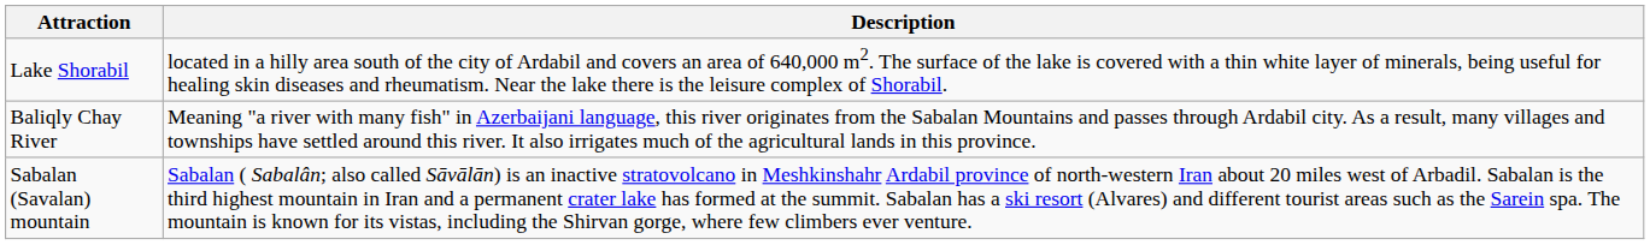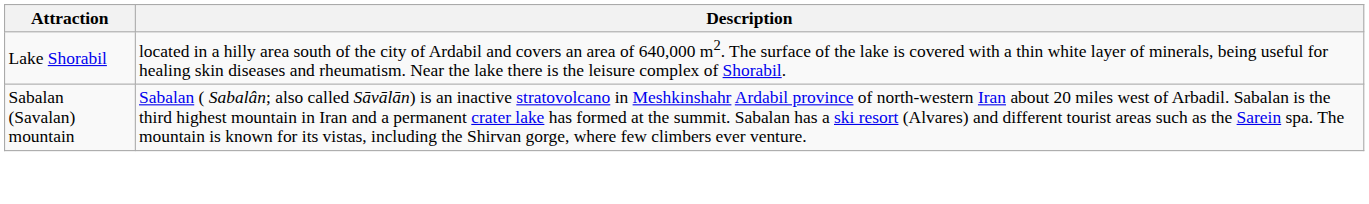- row: Baliqly Chay River | Meaning "a river with many fish" in Azerbaijani language, this river originates from the Sabalan Mountains and passes through Ardabil city. As a result, many villages and townships have settled around this river. It also irrigates much of the agricultural lands in this province.
